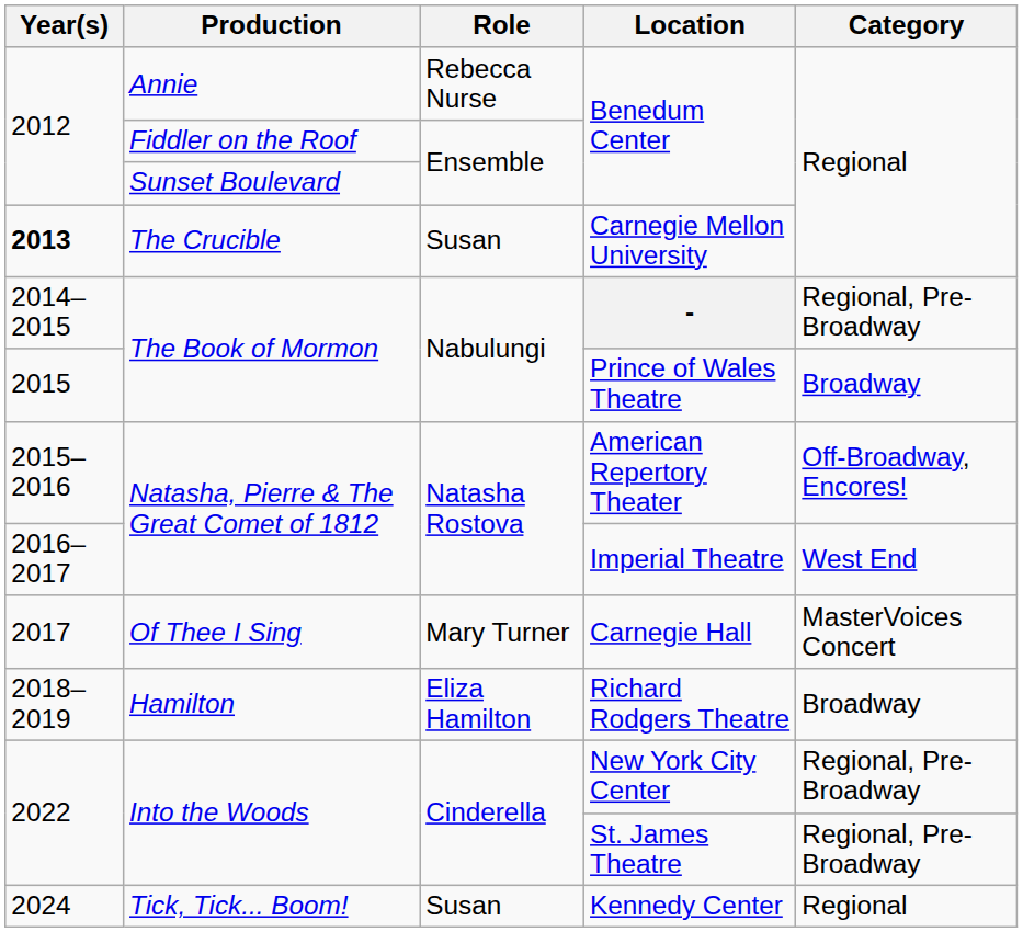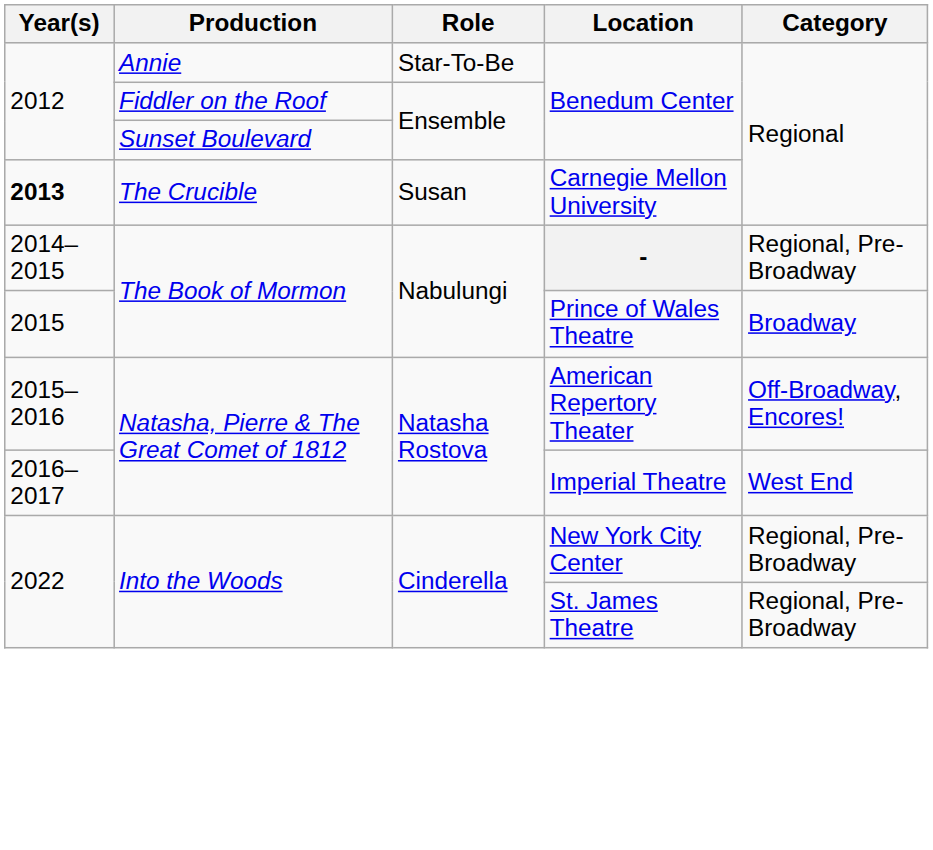Annie / Benedum Center | Role: Rebecca Nurse -> Star-To-Be
- row: 2017 | Of Thee I Sing | Mary Turner | Carnegie Hall | MasterVoices Concert
- row: 2018–2019 | Hamilton | Eliza Hamilton | Richard Rodgers Theatre | Broadway
- row: 2024 | Tick, Tick... Boom! | Susan | Kennedy Center | Regional
